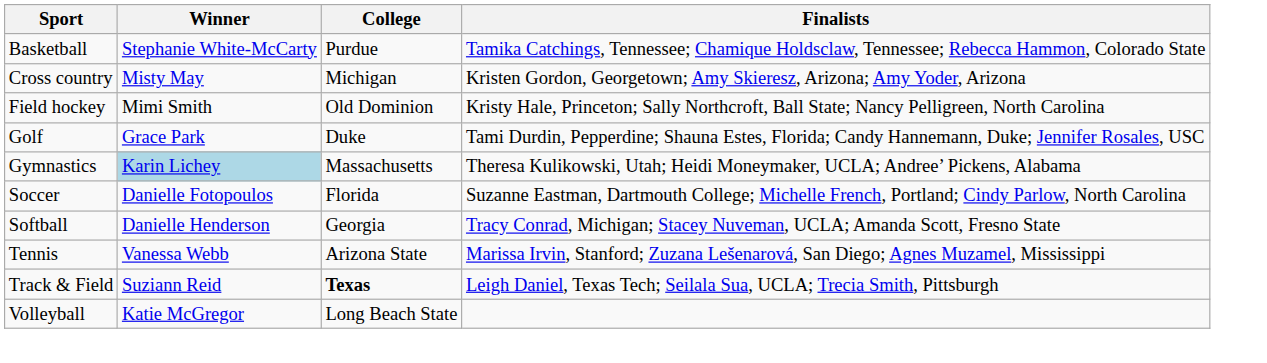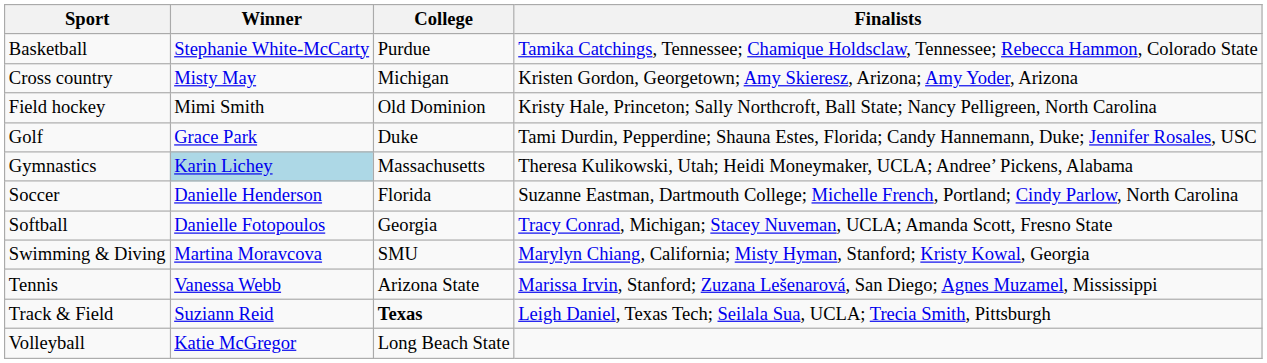Soccer | Winner: Danielle Fotopoulos -> Danielle Henderson
Softball | Winner: Danielle Henderson -> Danielle Fotopoulos
+ row: Swimming & Diving | Martina Moravcova | SMU | Marylyn Chiang, California; Misty Hyman, Stanford; Kristy Kowal, Georgia
